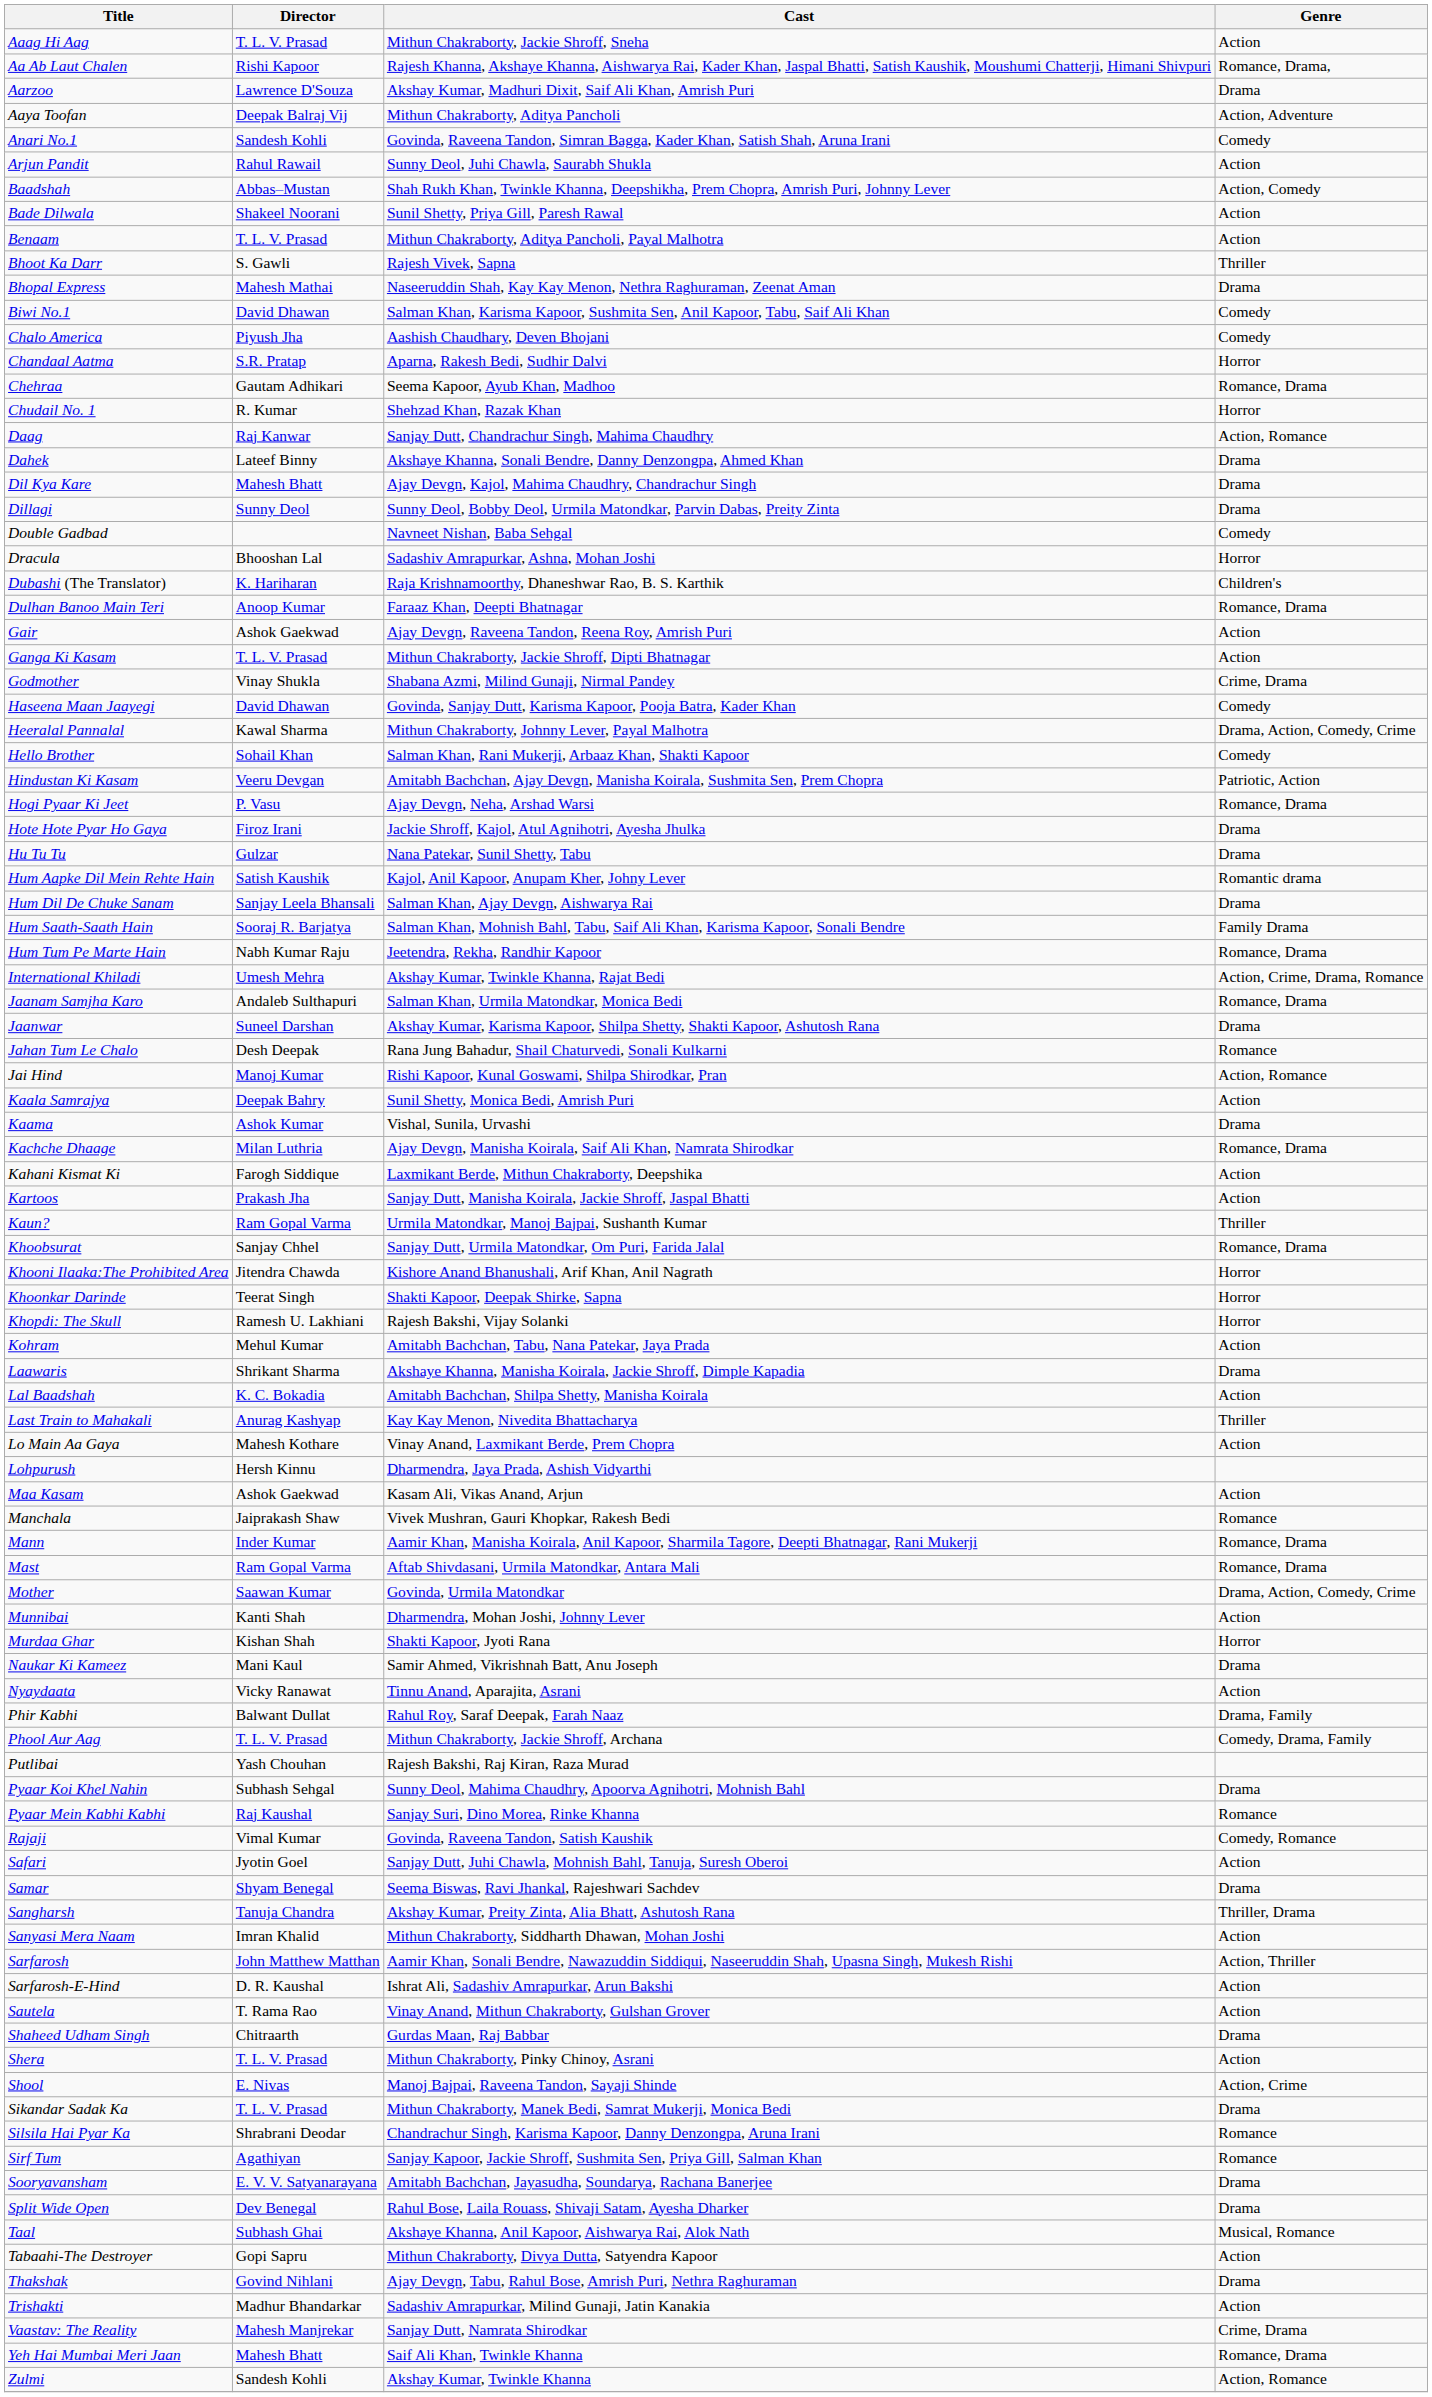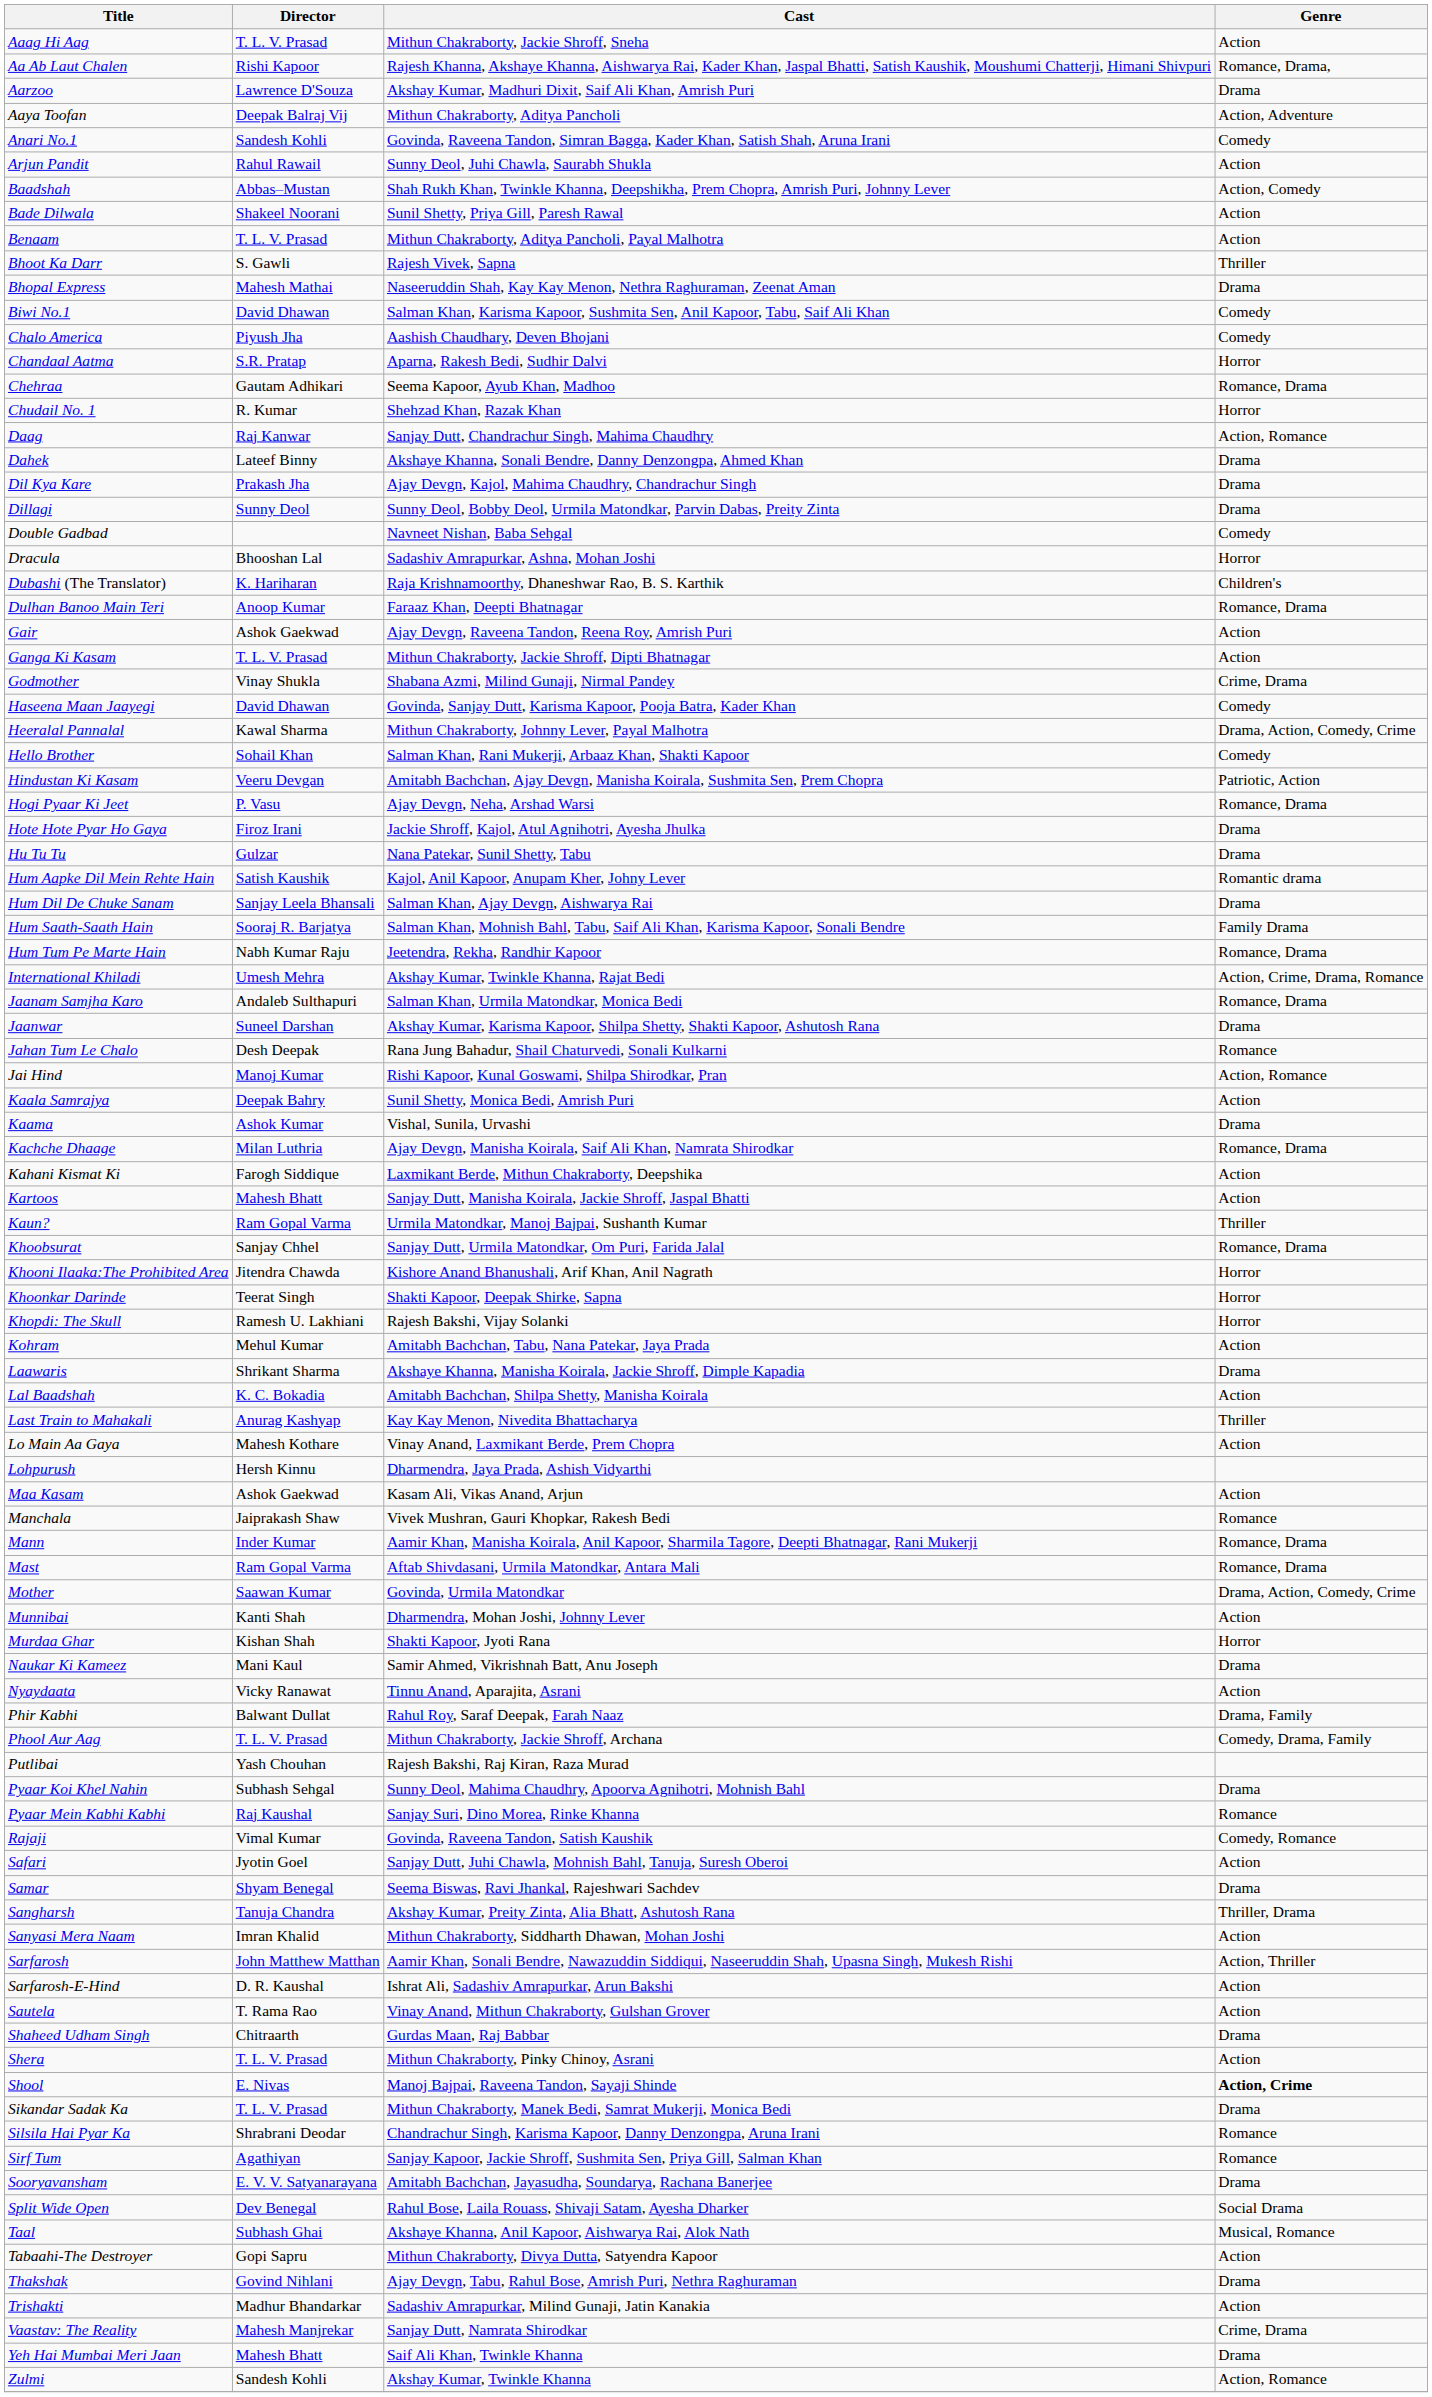Dil Kya Kare | Director: Mahesh Bhatt -> Prakash Jha
Kartoos | Director: Prakash Jha -> Mahesh Bhatt
Shool | Genre: normal -> bold
Split Wide Open | Genre: Drama -> Social Drama
Yeh Hai Mumbai Meri Jaan | Genre: Romance, Drama -> Drama
